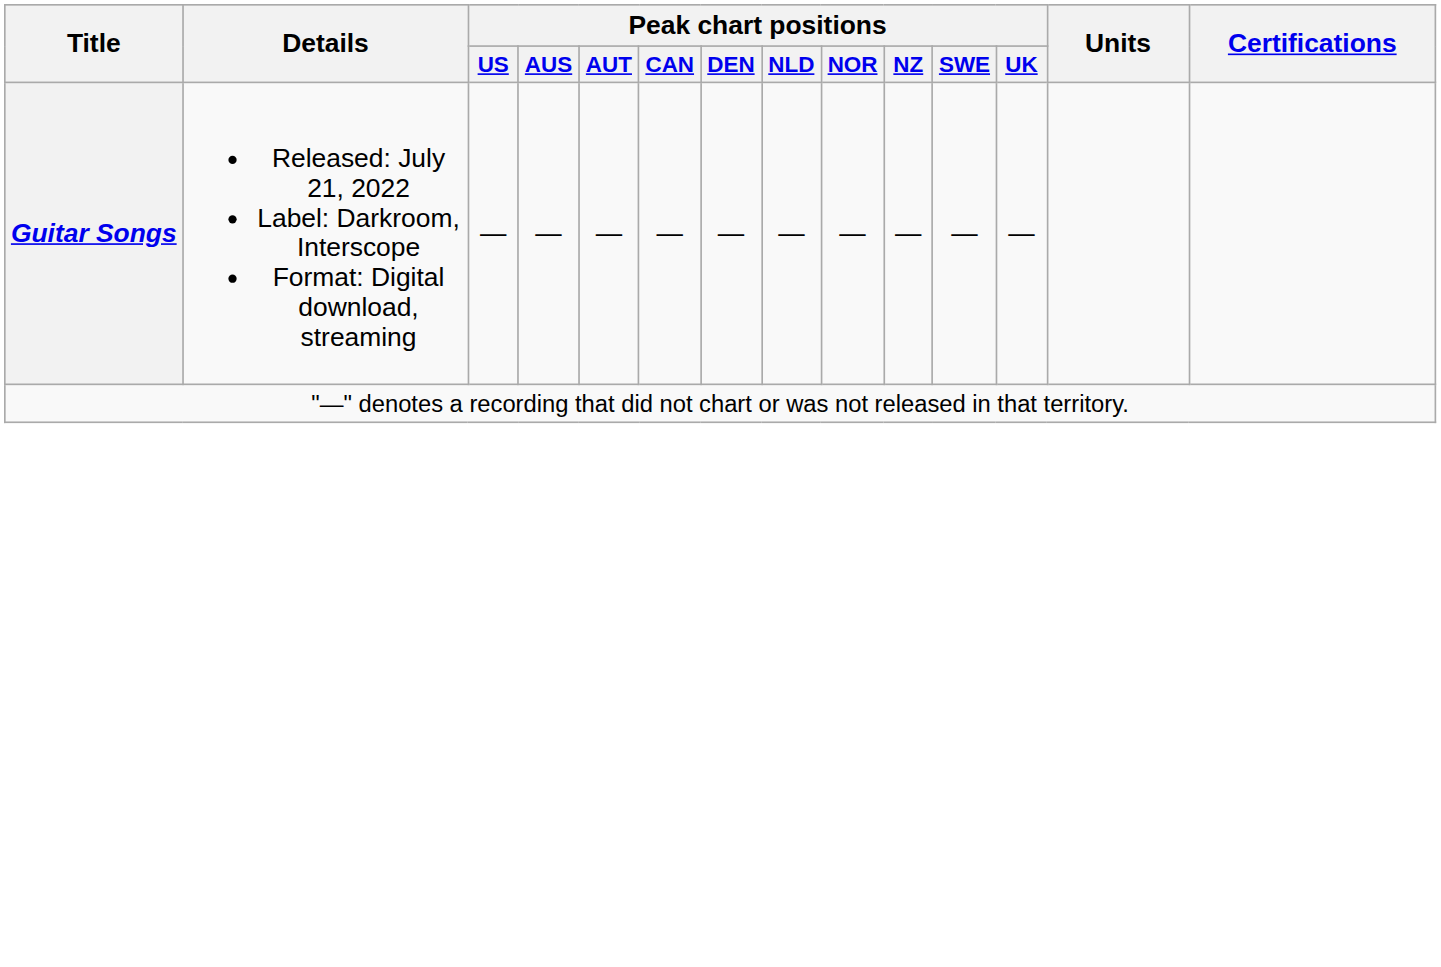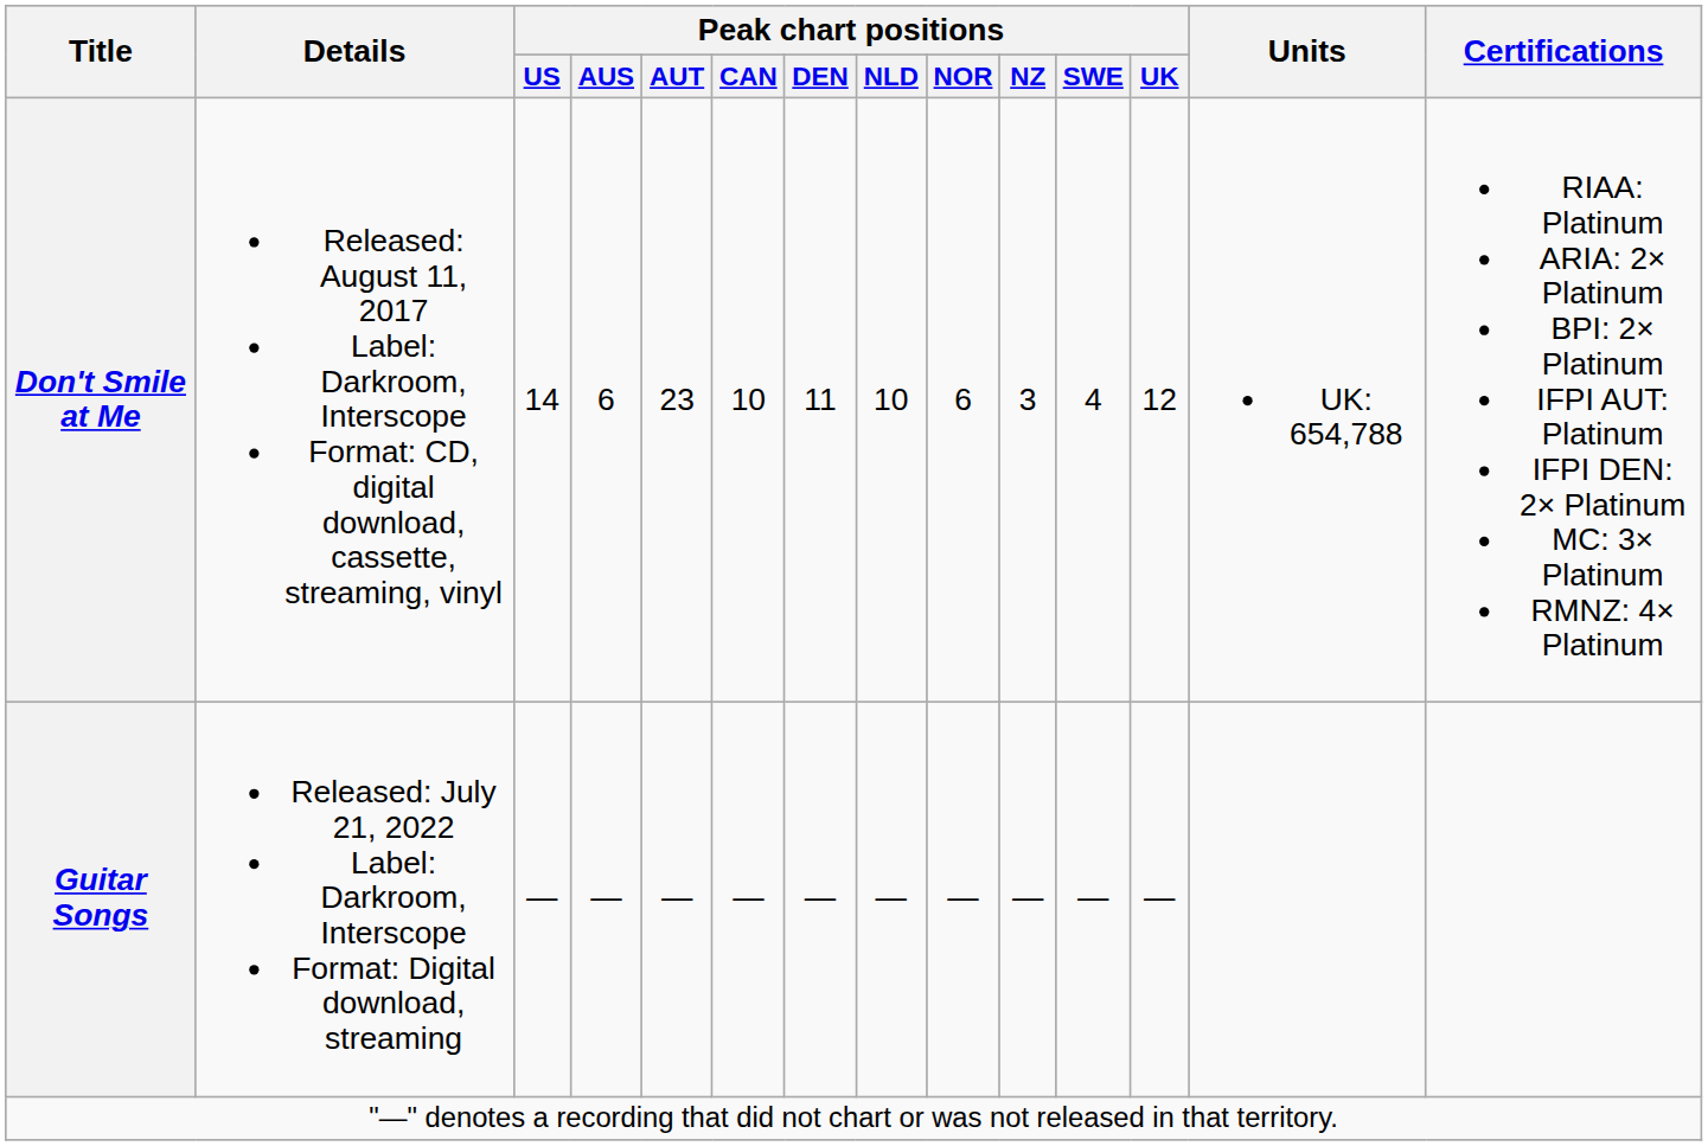+ row: Don't Smile at Me | Released: August 11, 2017 Label: Darkroom, Interscope Format: CD, digital download, cassette, streaming, vinyl | 14 | 6 | 23 | 10 | 11 | 10 | 6 | 3 | 4 | 12 | UK: 654,788 | RIAA: Platinum ARIA: 2× Platinum BPI: 2× Platinum IFPI AUT: Platinum IFPI DEN: 2× Platinum MC: 3× Platinum RMNZ: 4× Platinum
